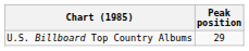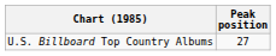U.S. Billboard Top Country Albums | Peak position: 29 -> 27
